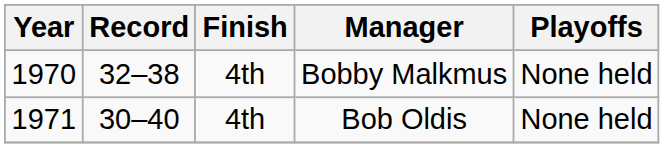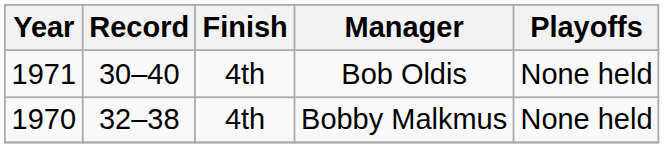rows swapped: Bobby Malkmus <-> Bob Oldis
